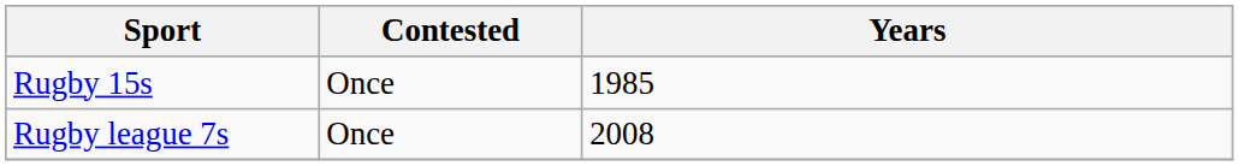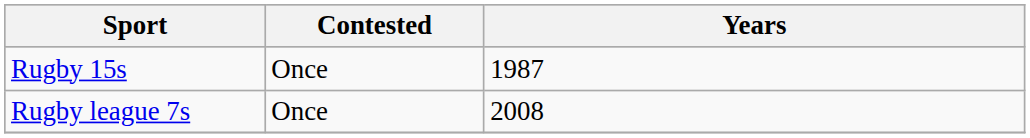Rugby 15s | Years: 1985 -> 1987
